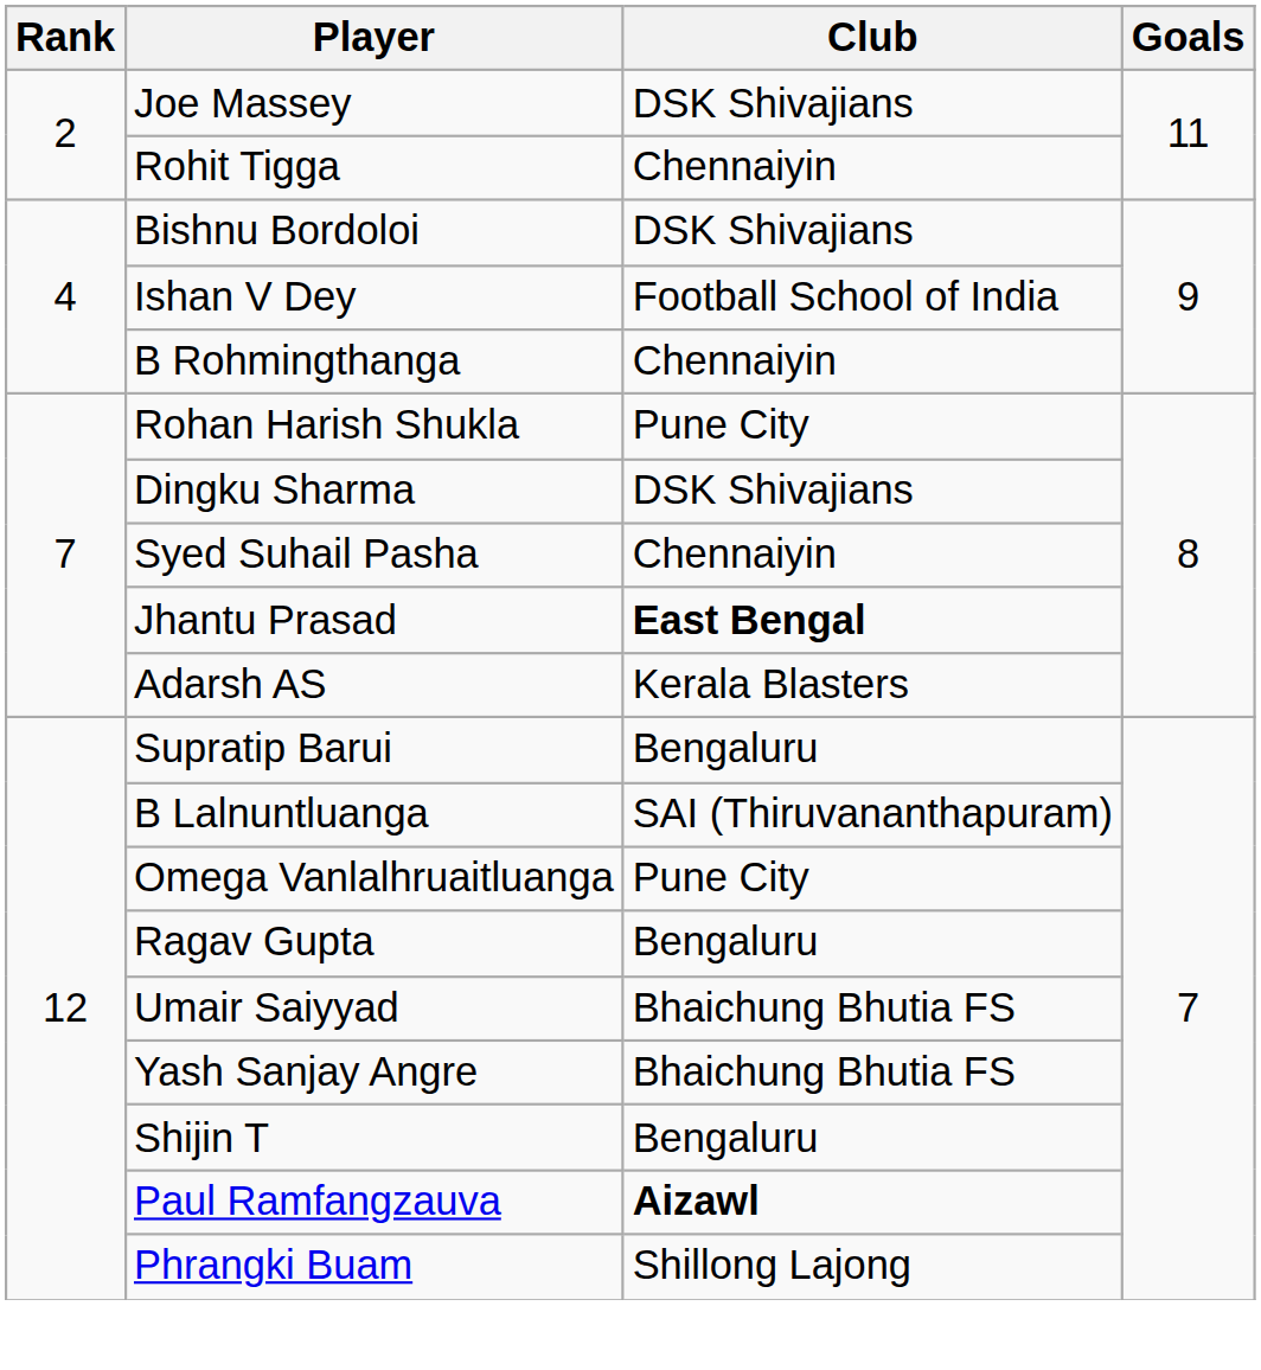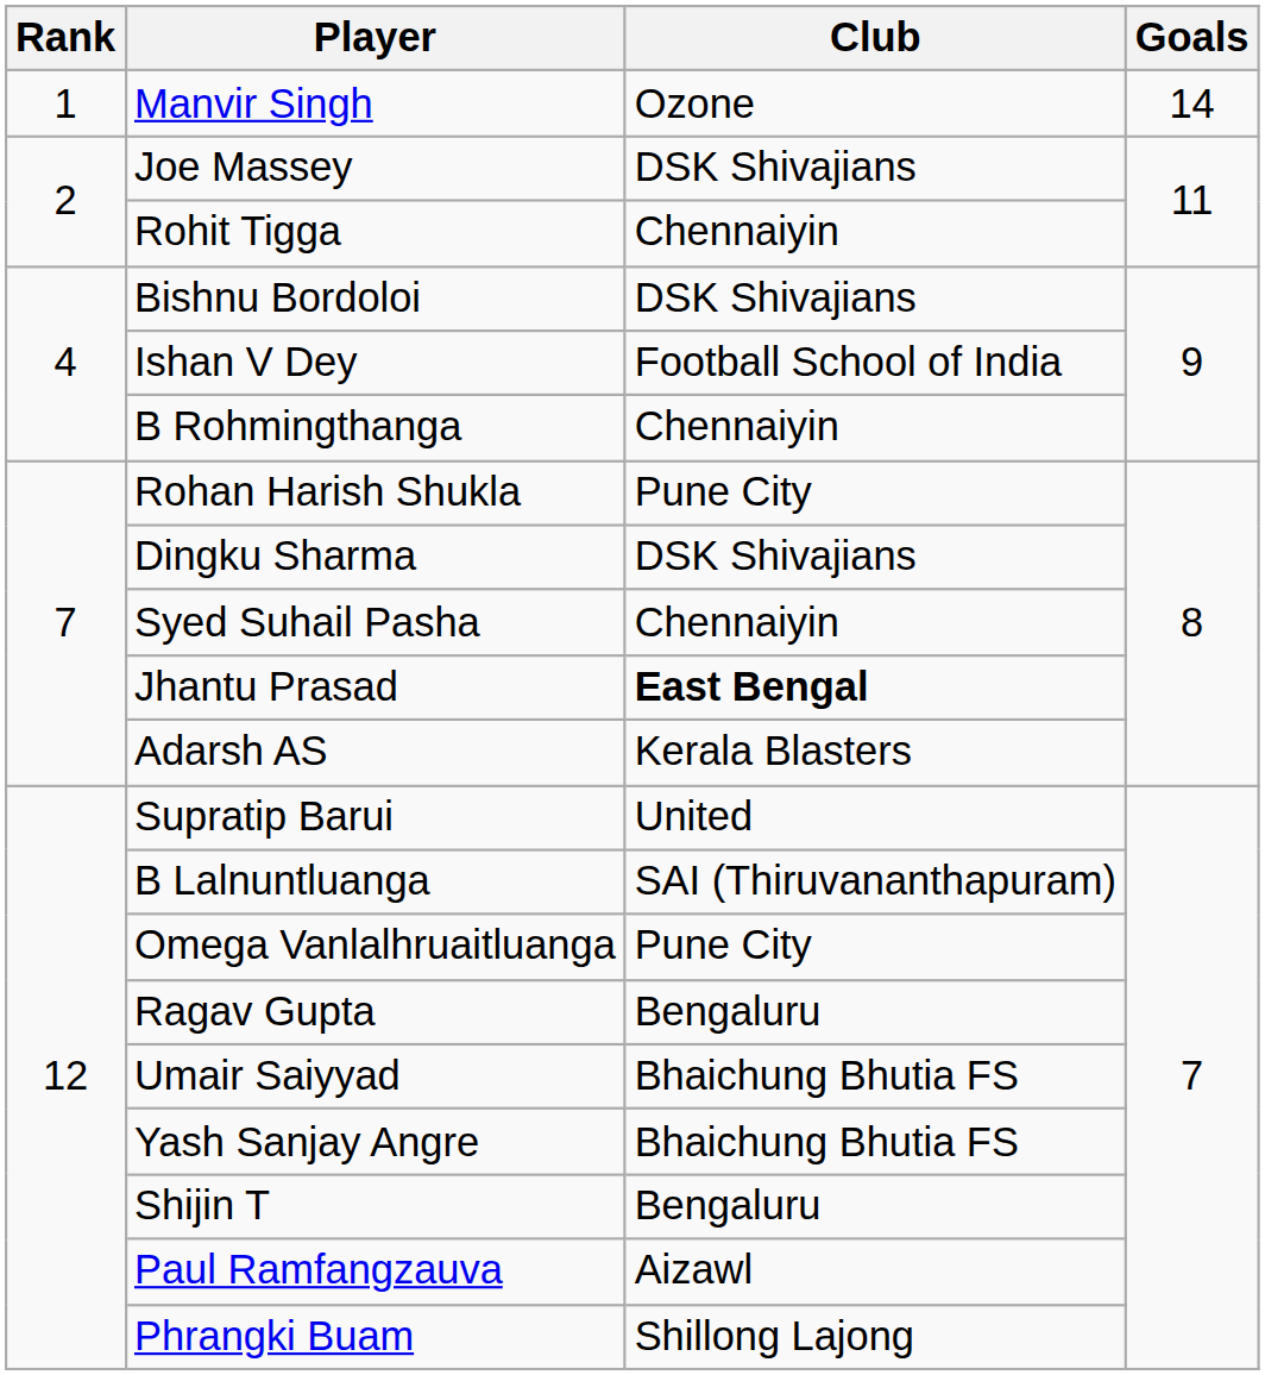+ row: 1 | Manvir Singh | Ozone | 14
Supratip Barui | Club: Bengaluru -> United
Paul Ramfangzauva | Club: bold -> normal
